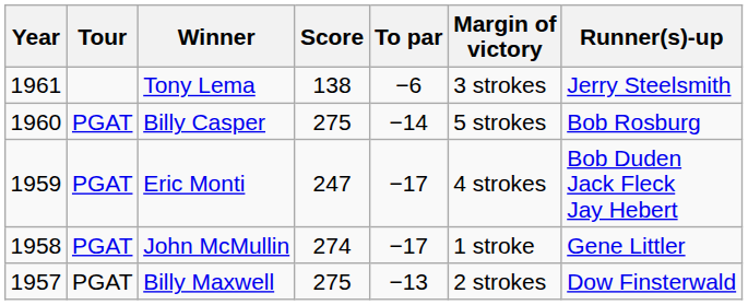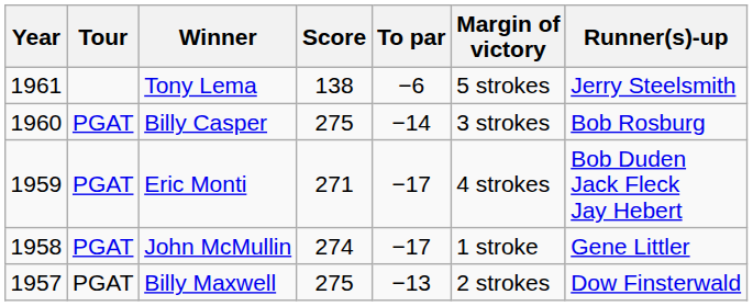Tony Lema | Margin of victory: 3 strokes -> 5 strokes
Billy Casper | Margin of victory: 5 strokes -> 3 strokes
Eric Monti | Score: 247 -> 271
